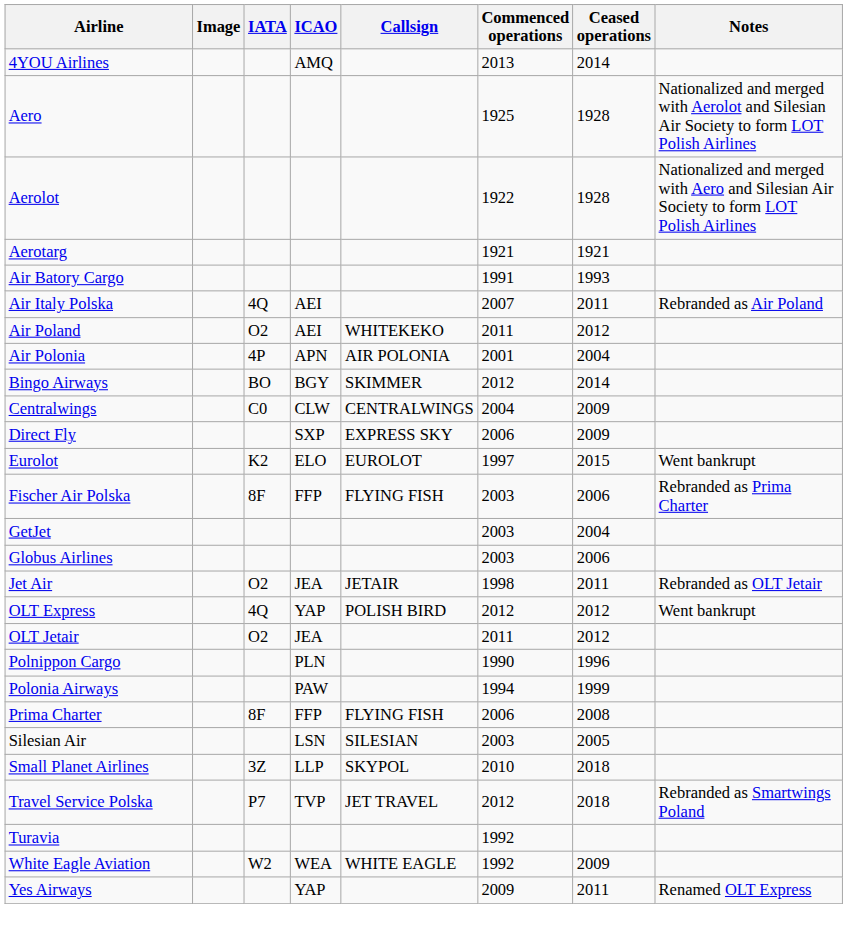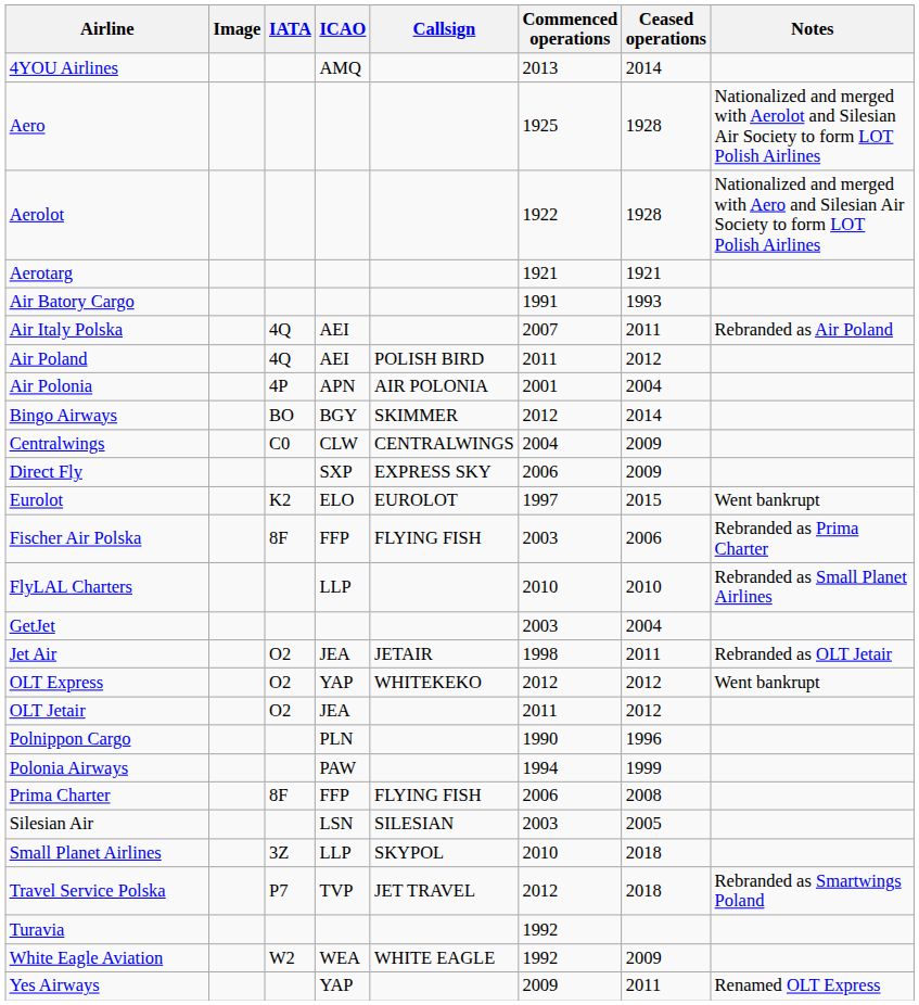Air Poland | IATA: O2 -> 4Q
Air Poland | Callsign: WHITEKEKO -> POLISH BIRD
+ row: FlyLAL Charters | LLP | 2010 | 2010 | Rebranded as Small Planet Airlines
- row: Globus Airlines | 2003 | 2006
OLT Express | IATA: 4Q -> O2
OLT Express | Callsign: POLISH BIRD -> WHITEKEKO
